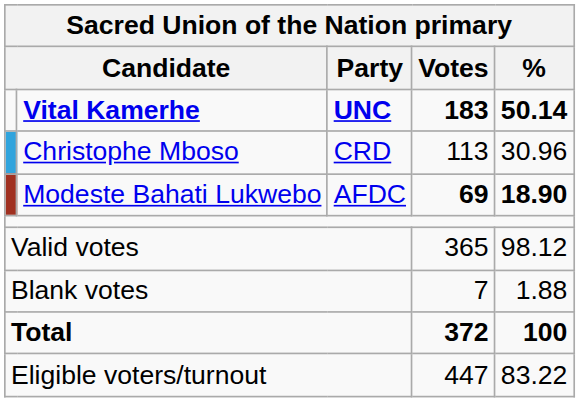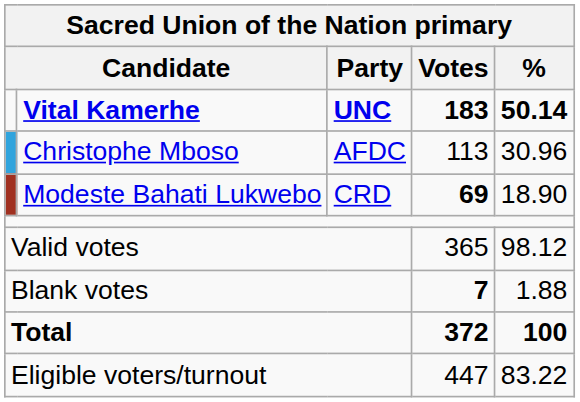Christophe Mboso | Sacred Union of the Nation primary / Party: CRD -> AFDC
Modeste Bahati Lukwebo | Sacred Union of the Nation primary / Party: AFDC -> CRD
Modeste Bahati Lukwebo | Sacred Union of the Nation primary / %: bold -> normal
Blank votes | Sacred Union of the Nation primary / Votes: normal -> bold
